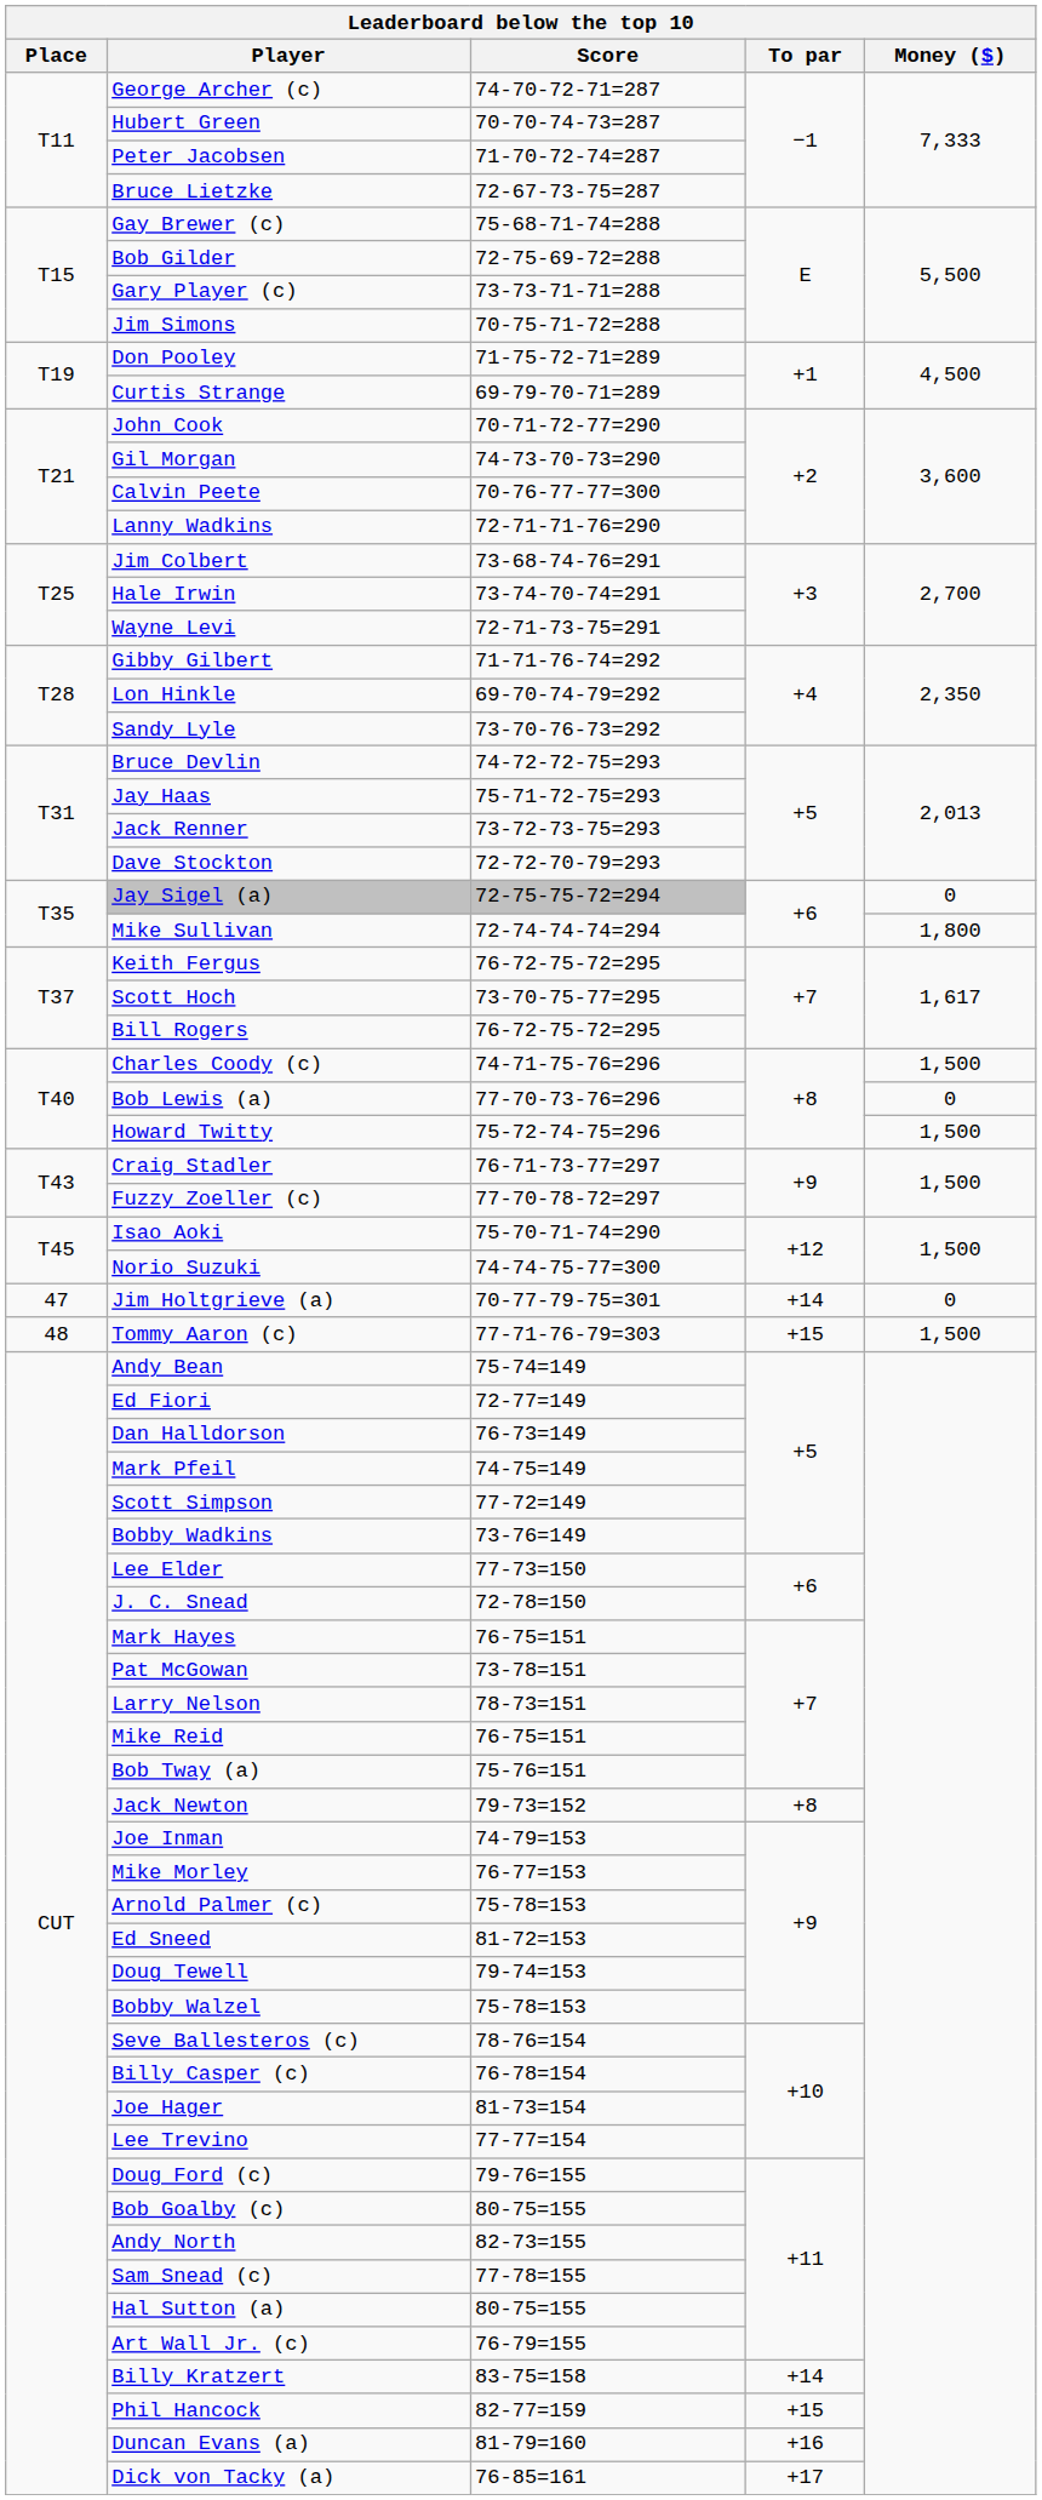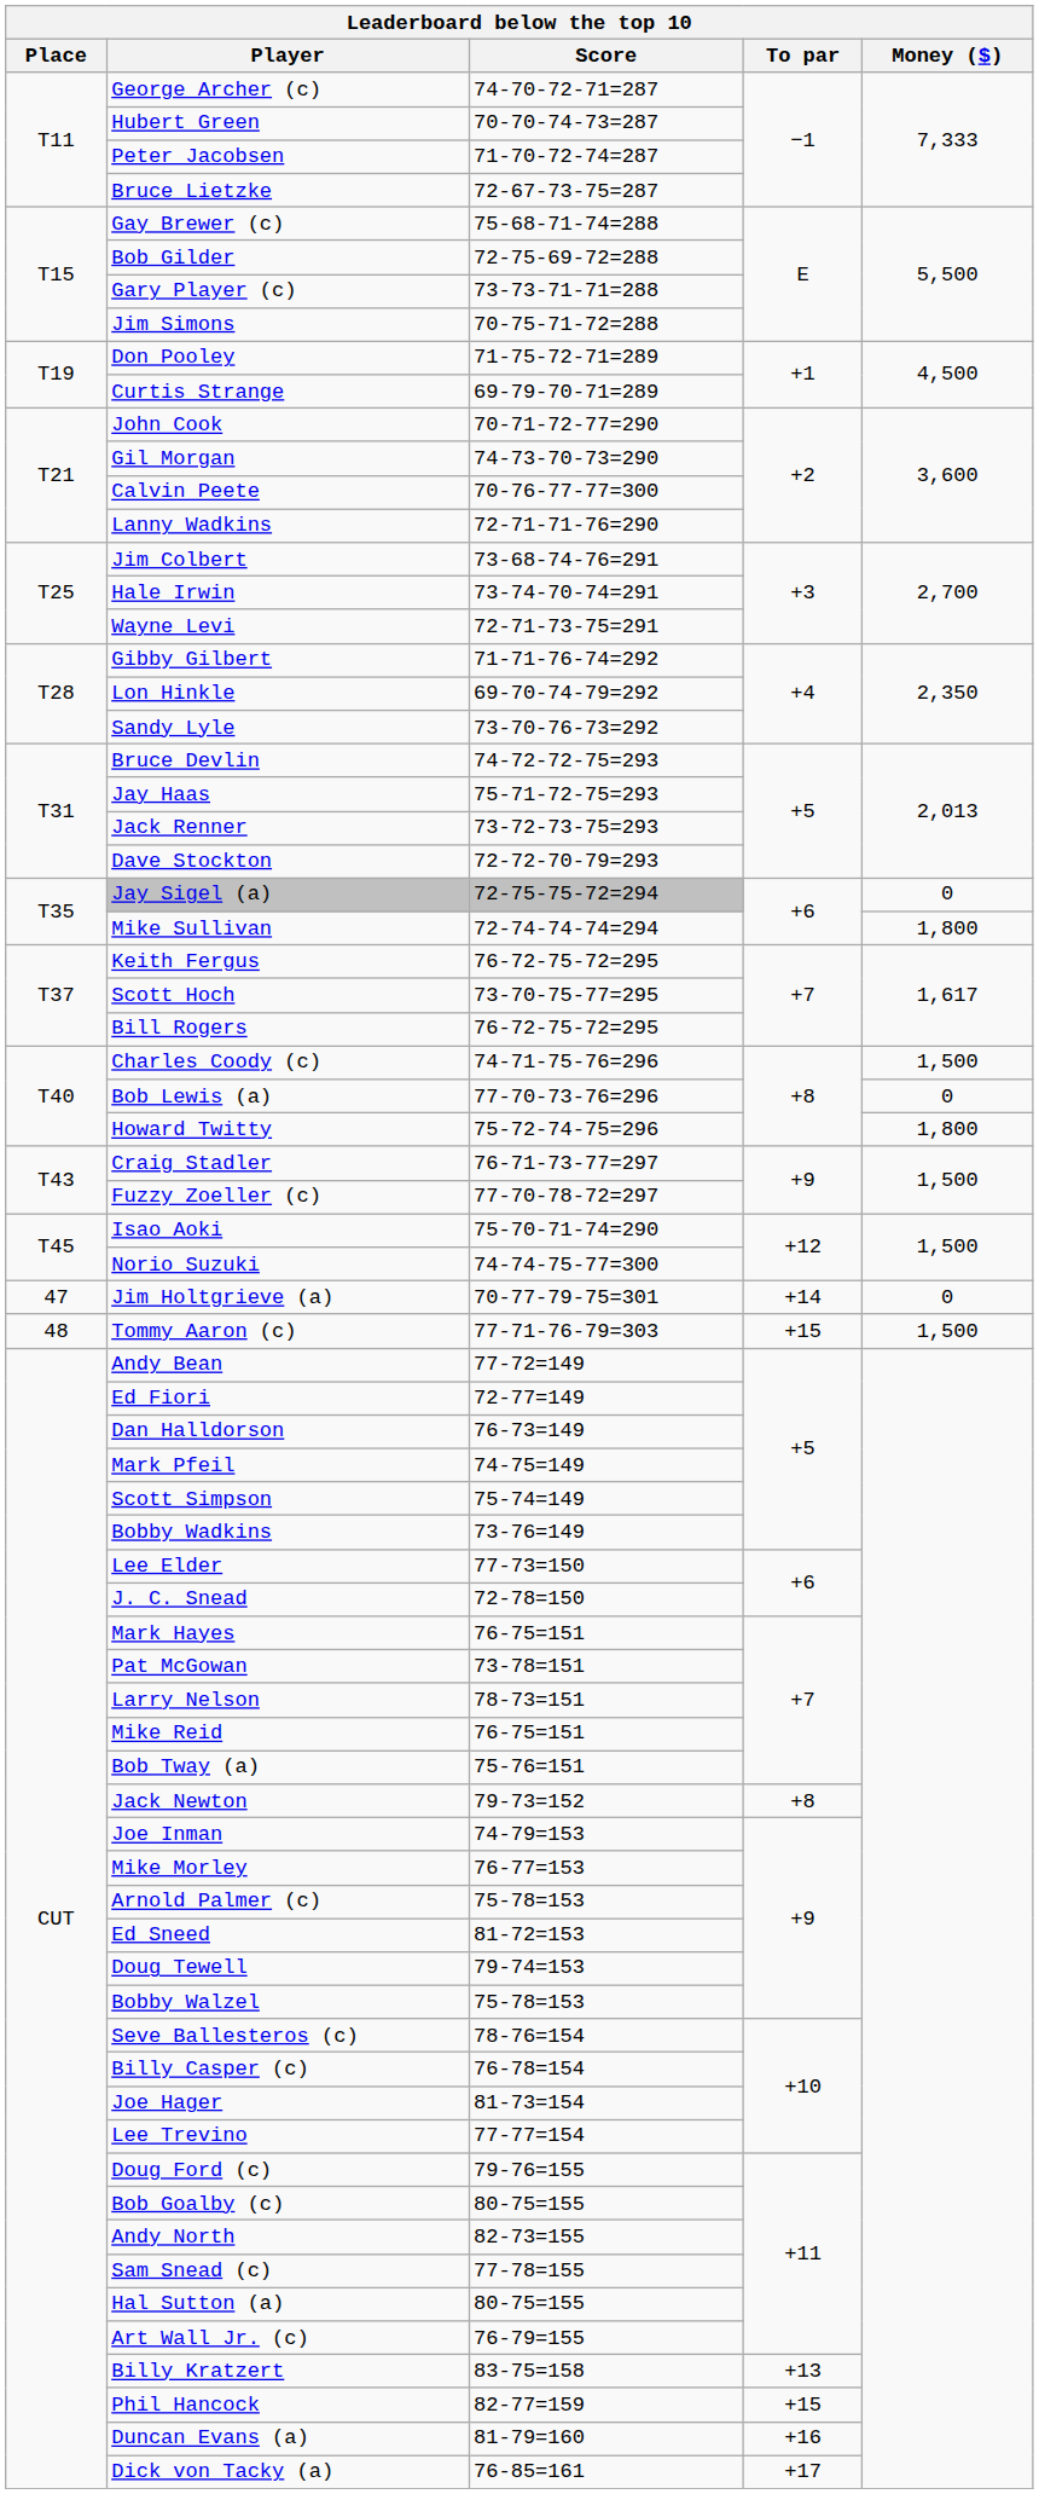Howard Twitty | Money ($): 1,500 -> 1,800
Andy Bean | Score: 75-74=149 -> 77-72=149
Scott Simpson | Score: 77-72=149 -> 75-74=149
Billy Kratzert | To par: +14 -> +13
